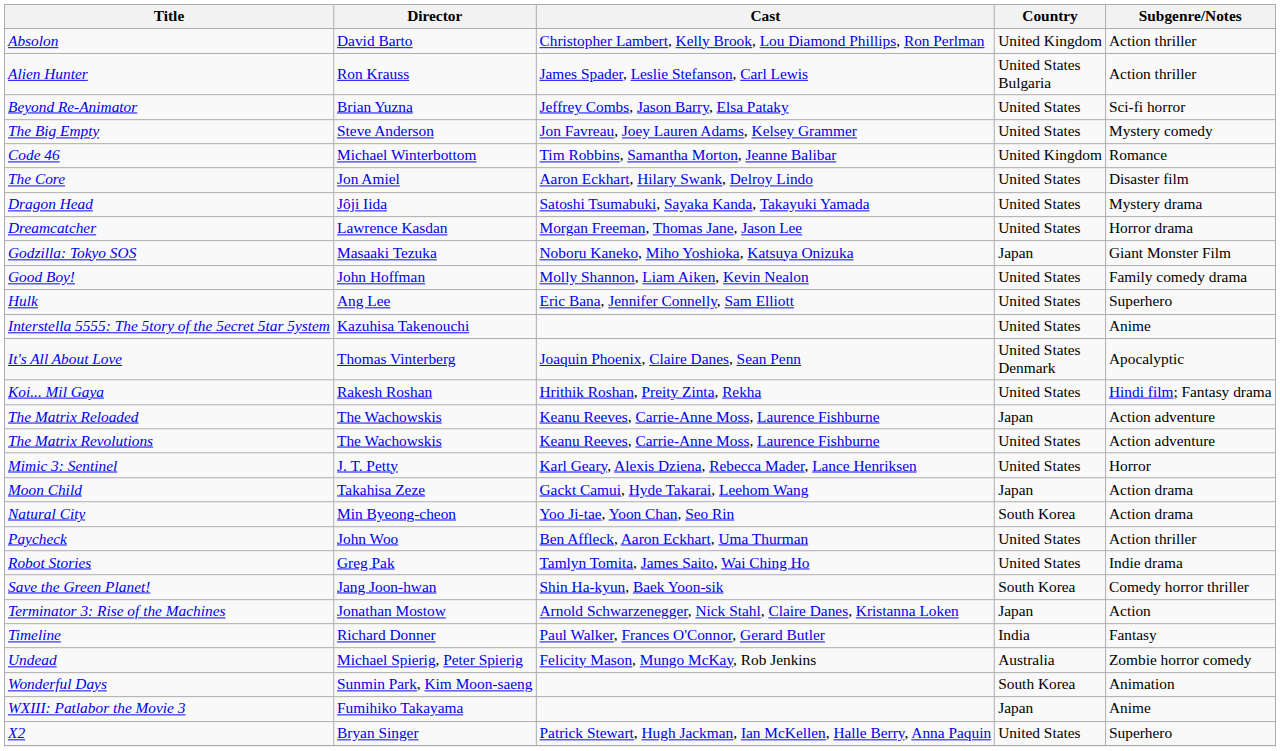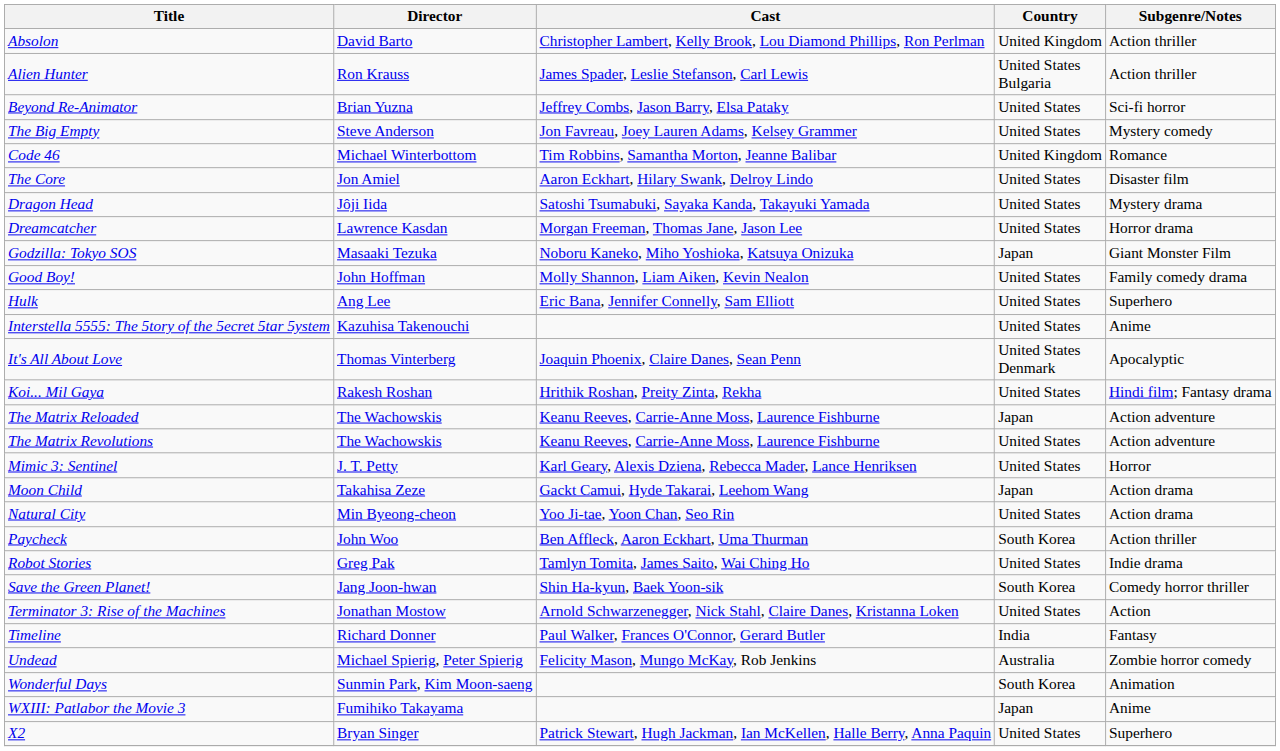Natural City | Country: South Korea -> United States
Paycheck | Country: United States -> South Korea
Terminator 3: Rise of the Machines | Country: Japan -> United States
